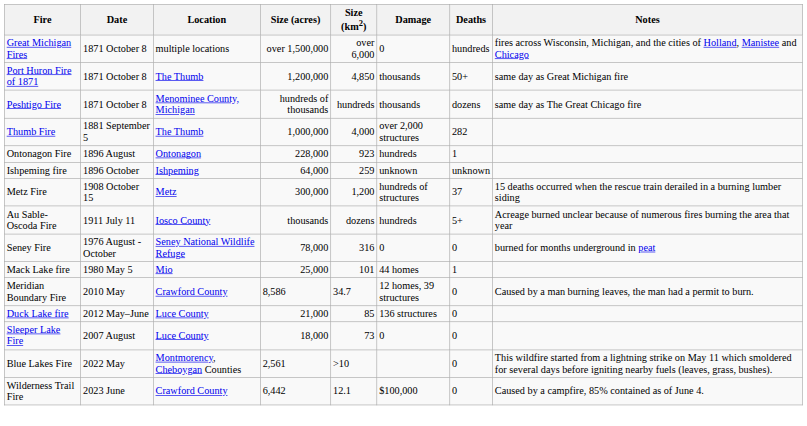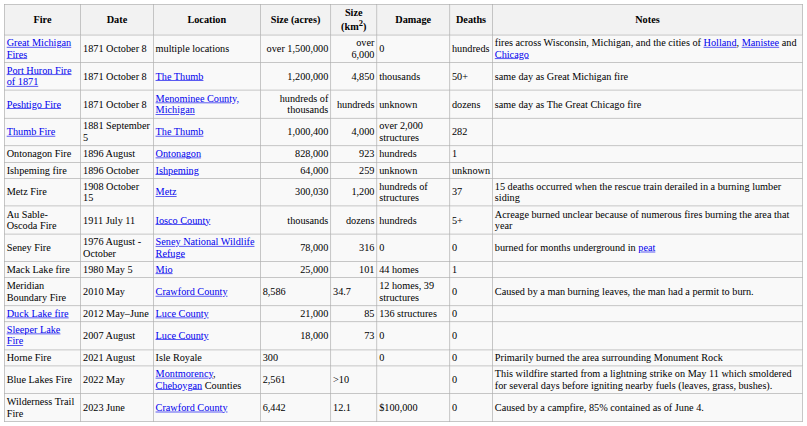Peshtigo Fire | Damage: thousands -> unknown
Thumb Fire | Size (acres): 1,000,000 -> 1,000,400
Ontonagon Fire | Size (acres): 228,000 -> 828,000
Metz Fire | Size (acres): 300,000 -> 300,030
+ row: Horne Fire | 2021 August | Isle Royale | 300 | 0 | 0 | Primarily burned the area surrounding Monument Rock
